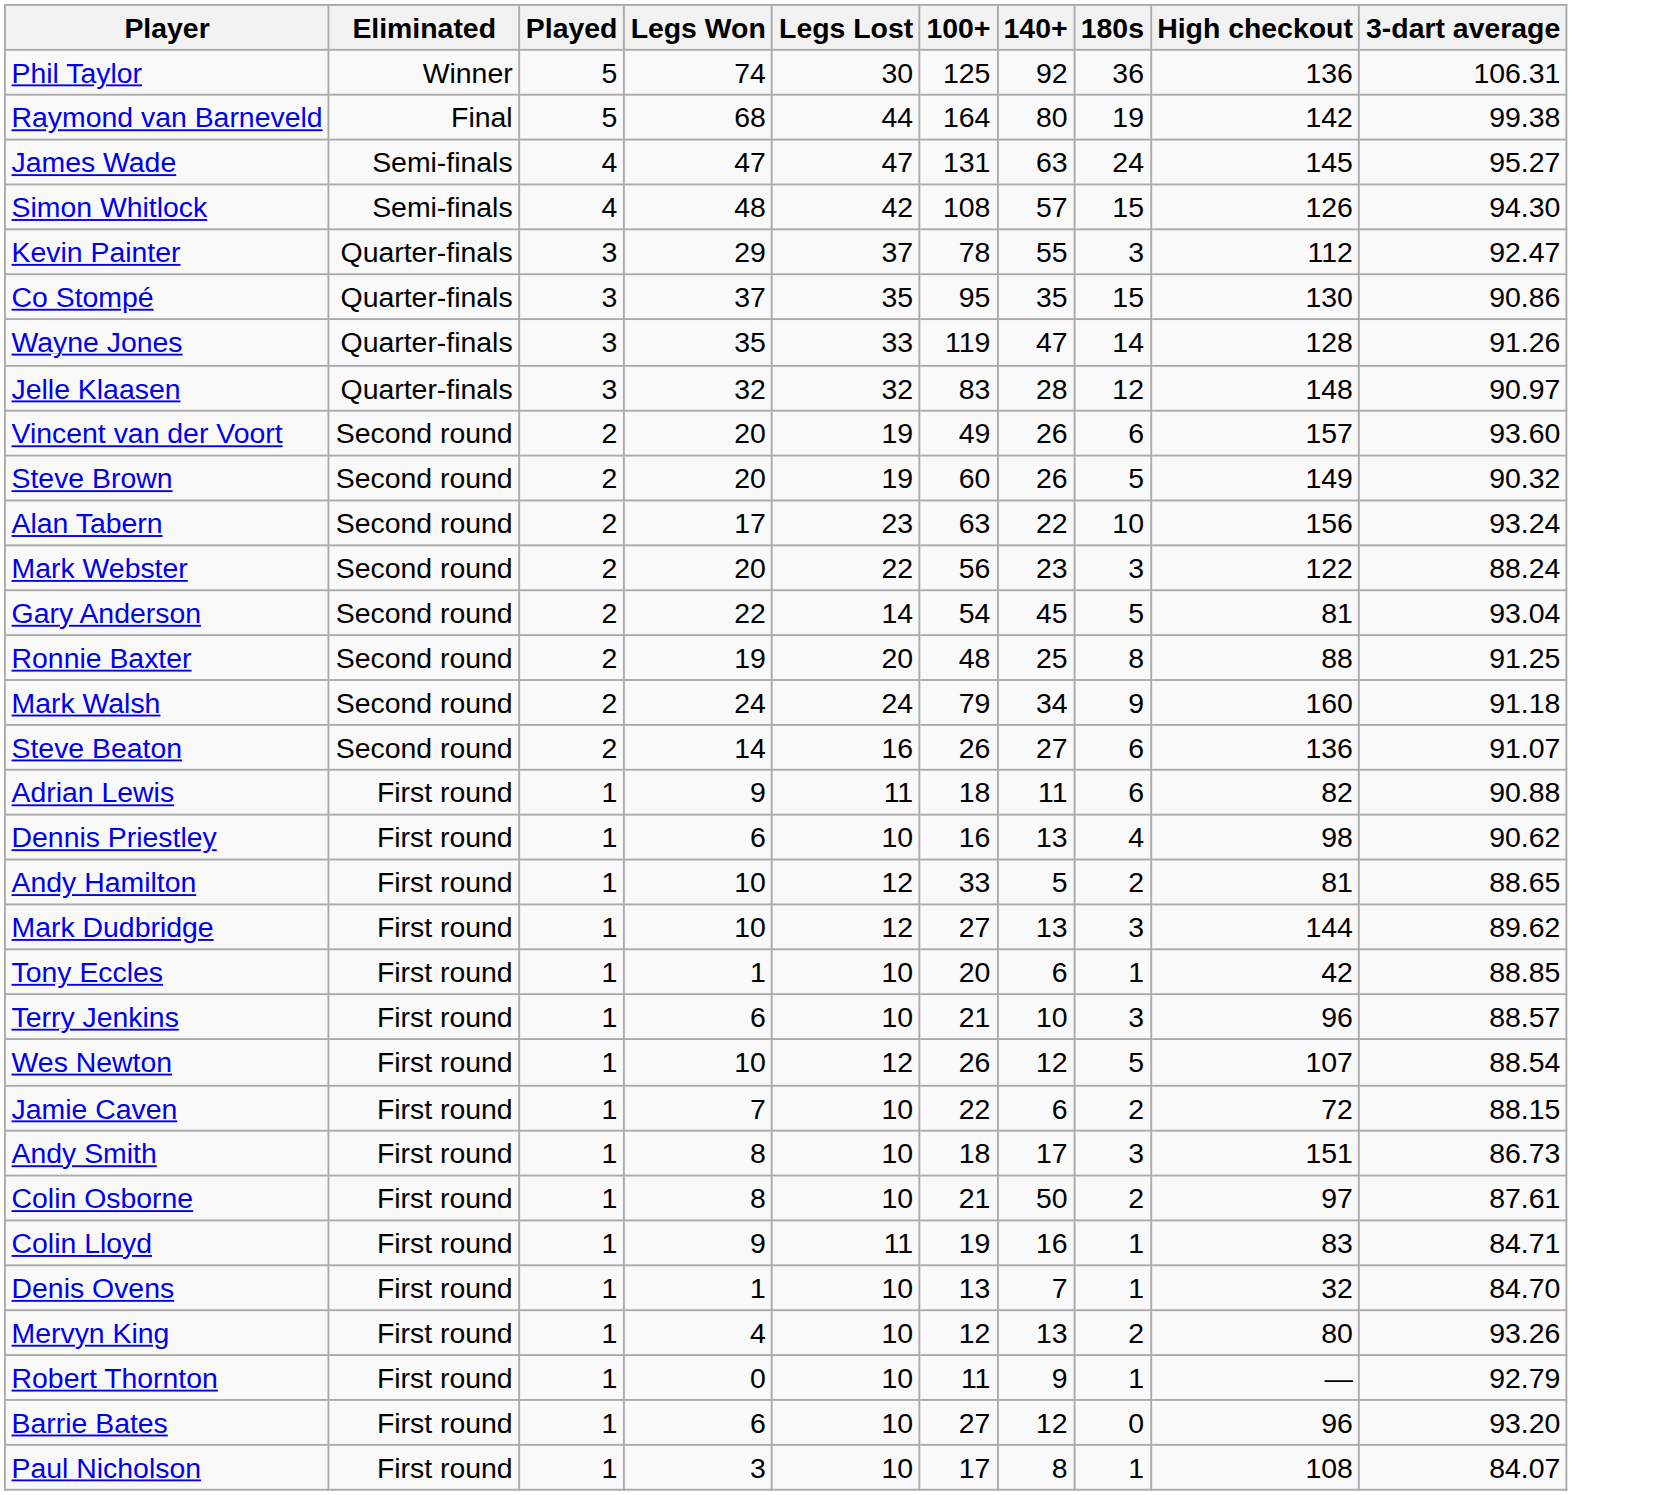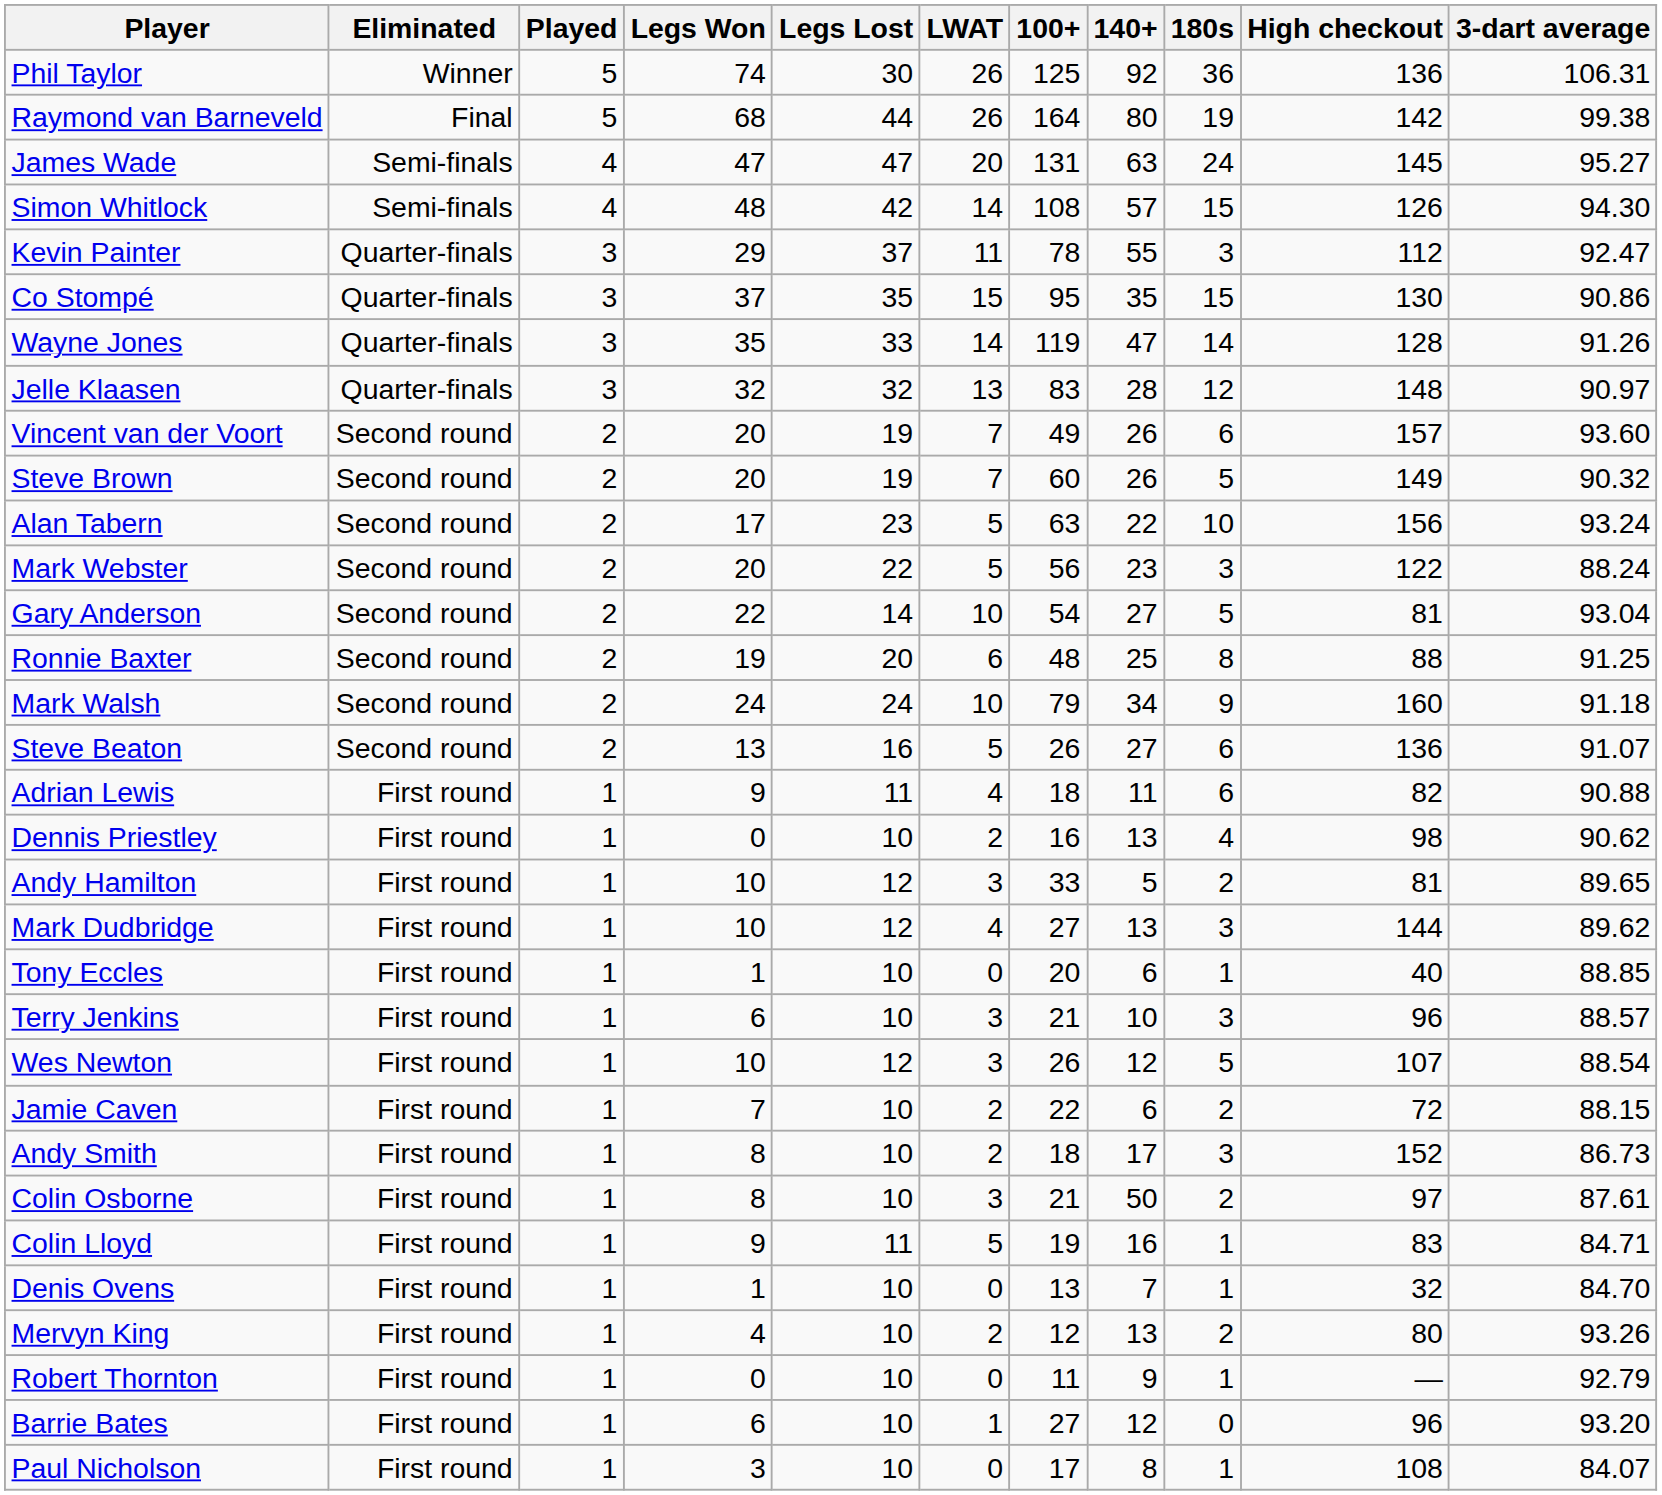+ column: LWAT | 26 | 26 | 20 | 14 | 11 | 15 | 14 | 13 | 7 | 7 | 5 | 5 | 10 | 6 | 10 | 5 | 4 | 2 | 3 | 4 | 0 | 3 | 3 | 2 | 2 | 3 | 5 | 0 | 2 | 0 | 1 | 0
Gary Anderson | 140+: 45 -> 27
Steve Beaton | Legs Won: 14 -> 13
Dennis Priestley | Legs Won: 6 -> 0
Andy Hamilton | 3-dart average: 88.65 -> 89.65
Tony Eccles | High checkout: 42 -> 40
Andy Smith | High checkout: 151 -> 152
